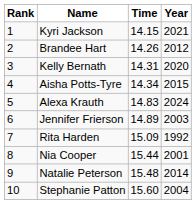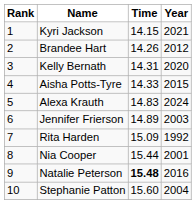Aisha Potts-Tyre | Time: 14.34 -> 14.33
Natalie Peterson | Time: normal -> bold
Natalie Peterson | Year: 2014 -> 2016
